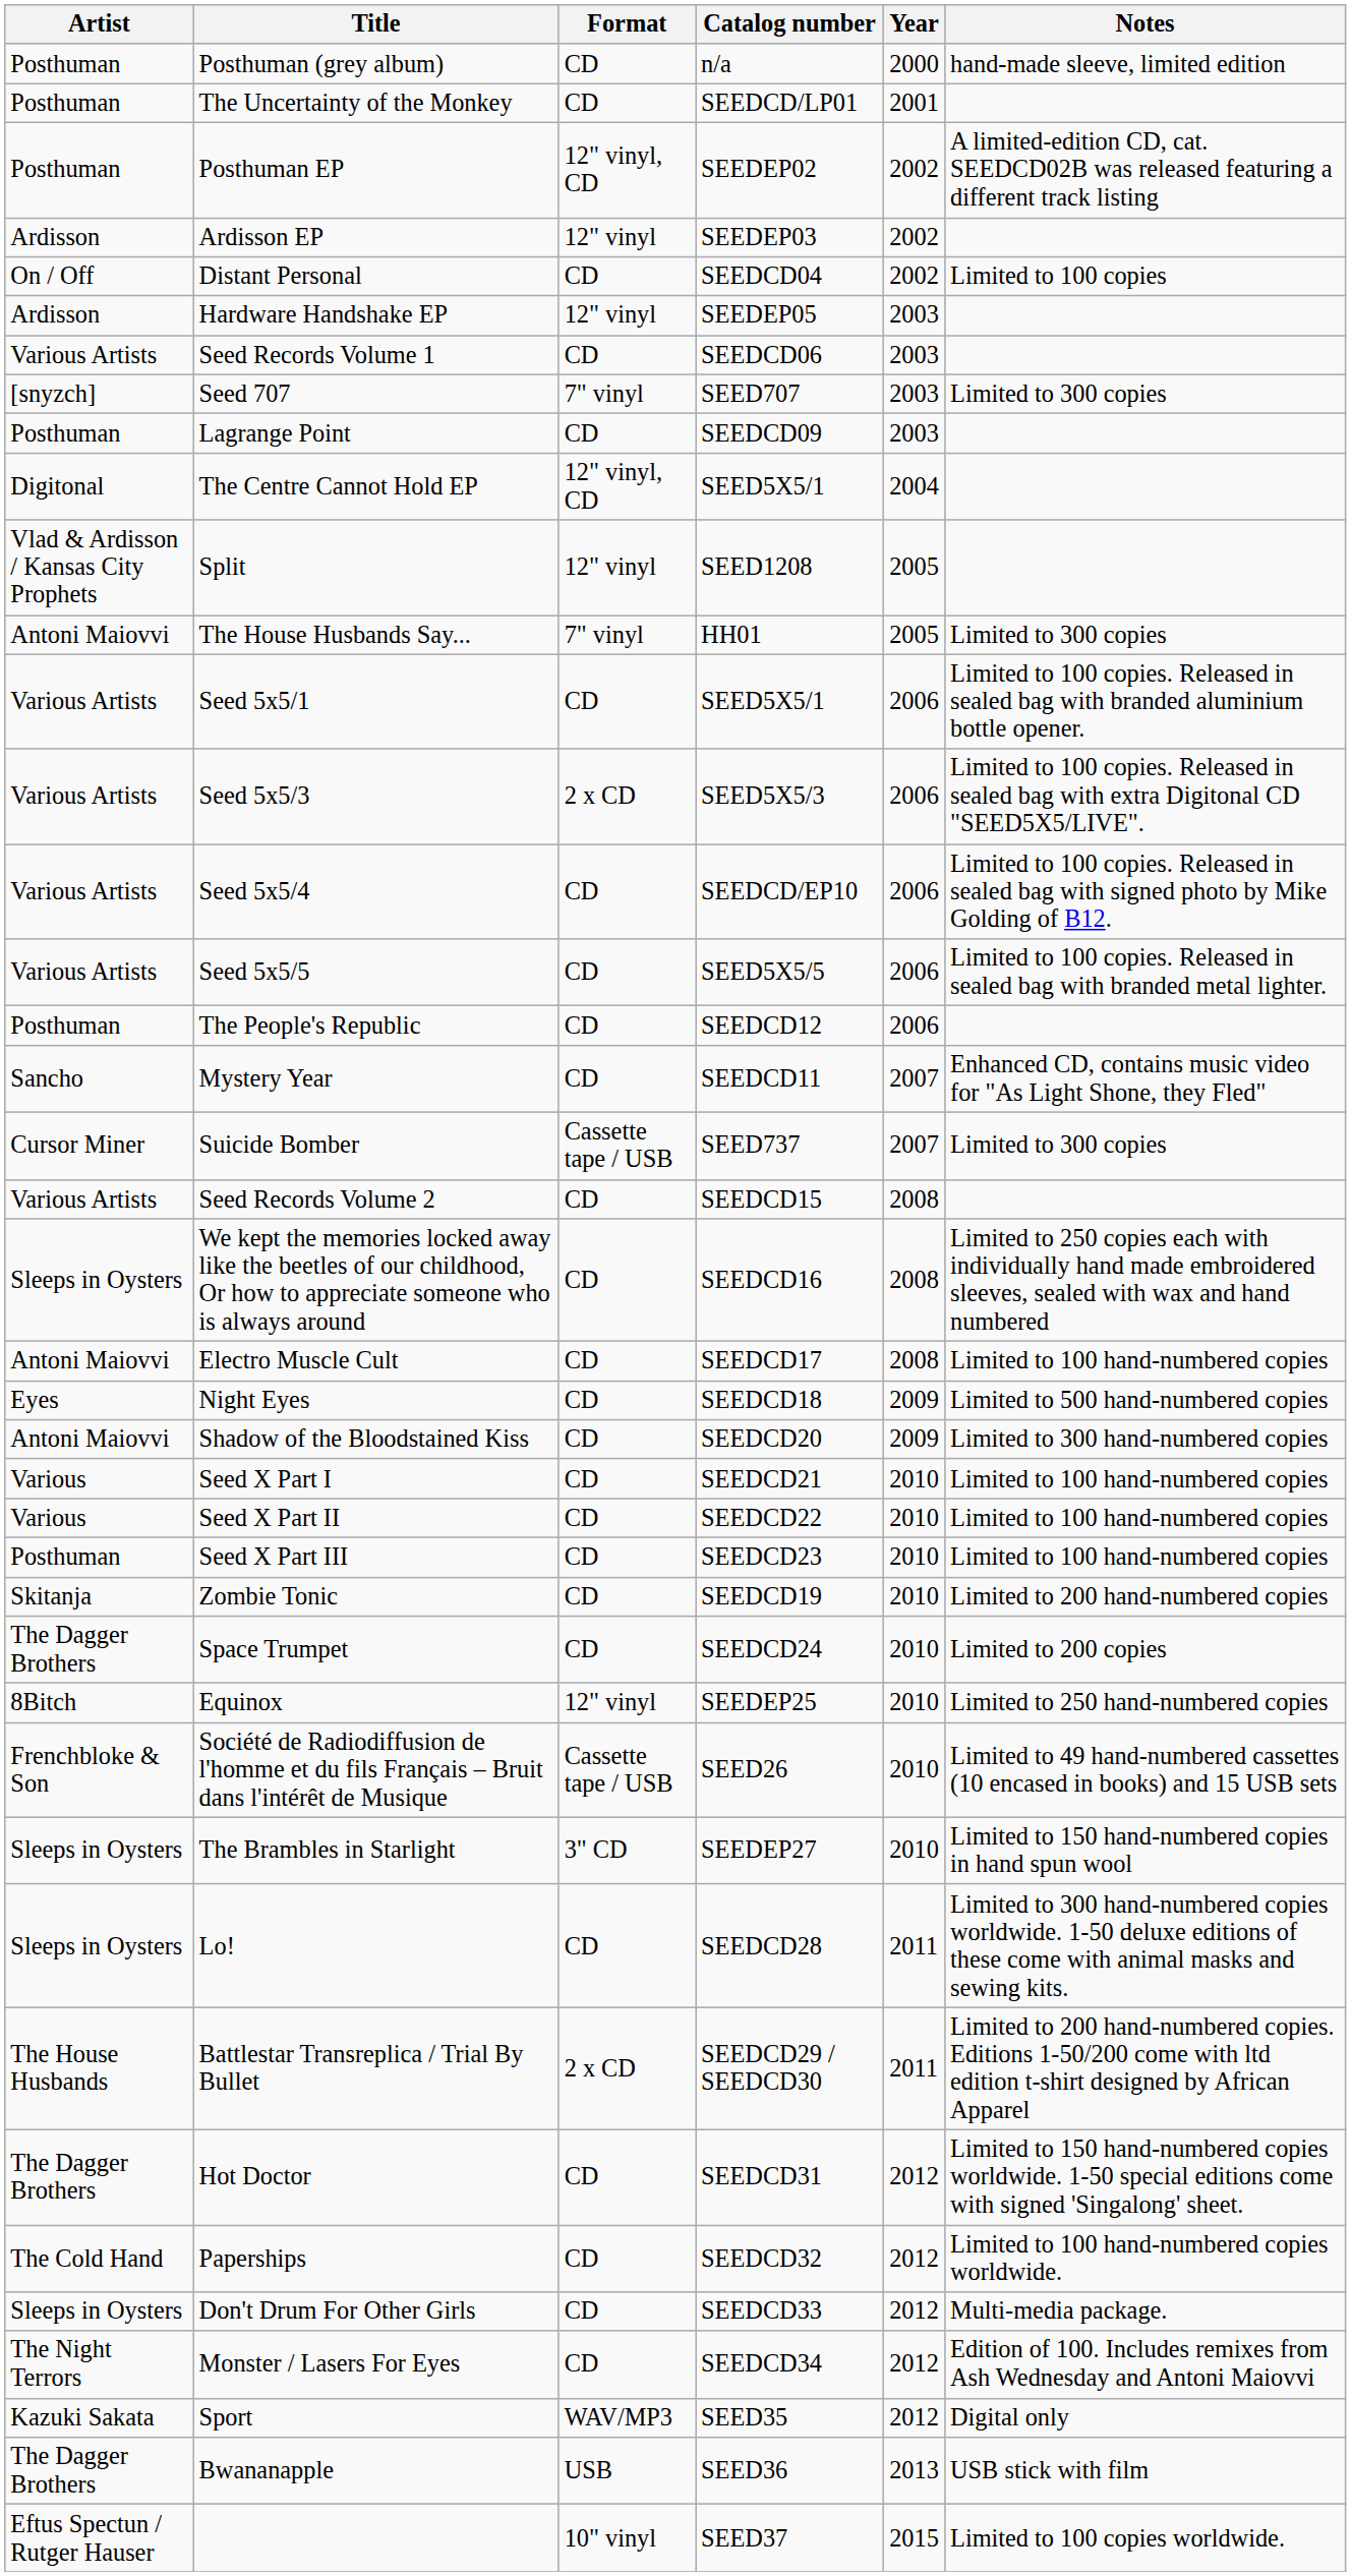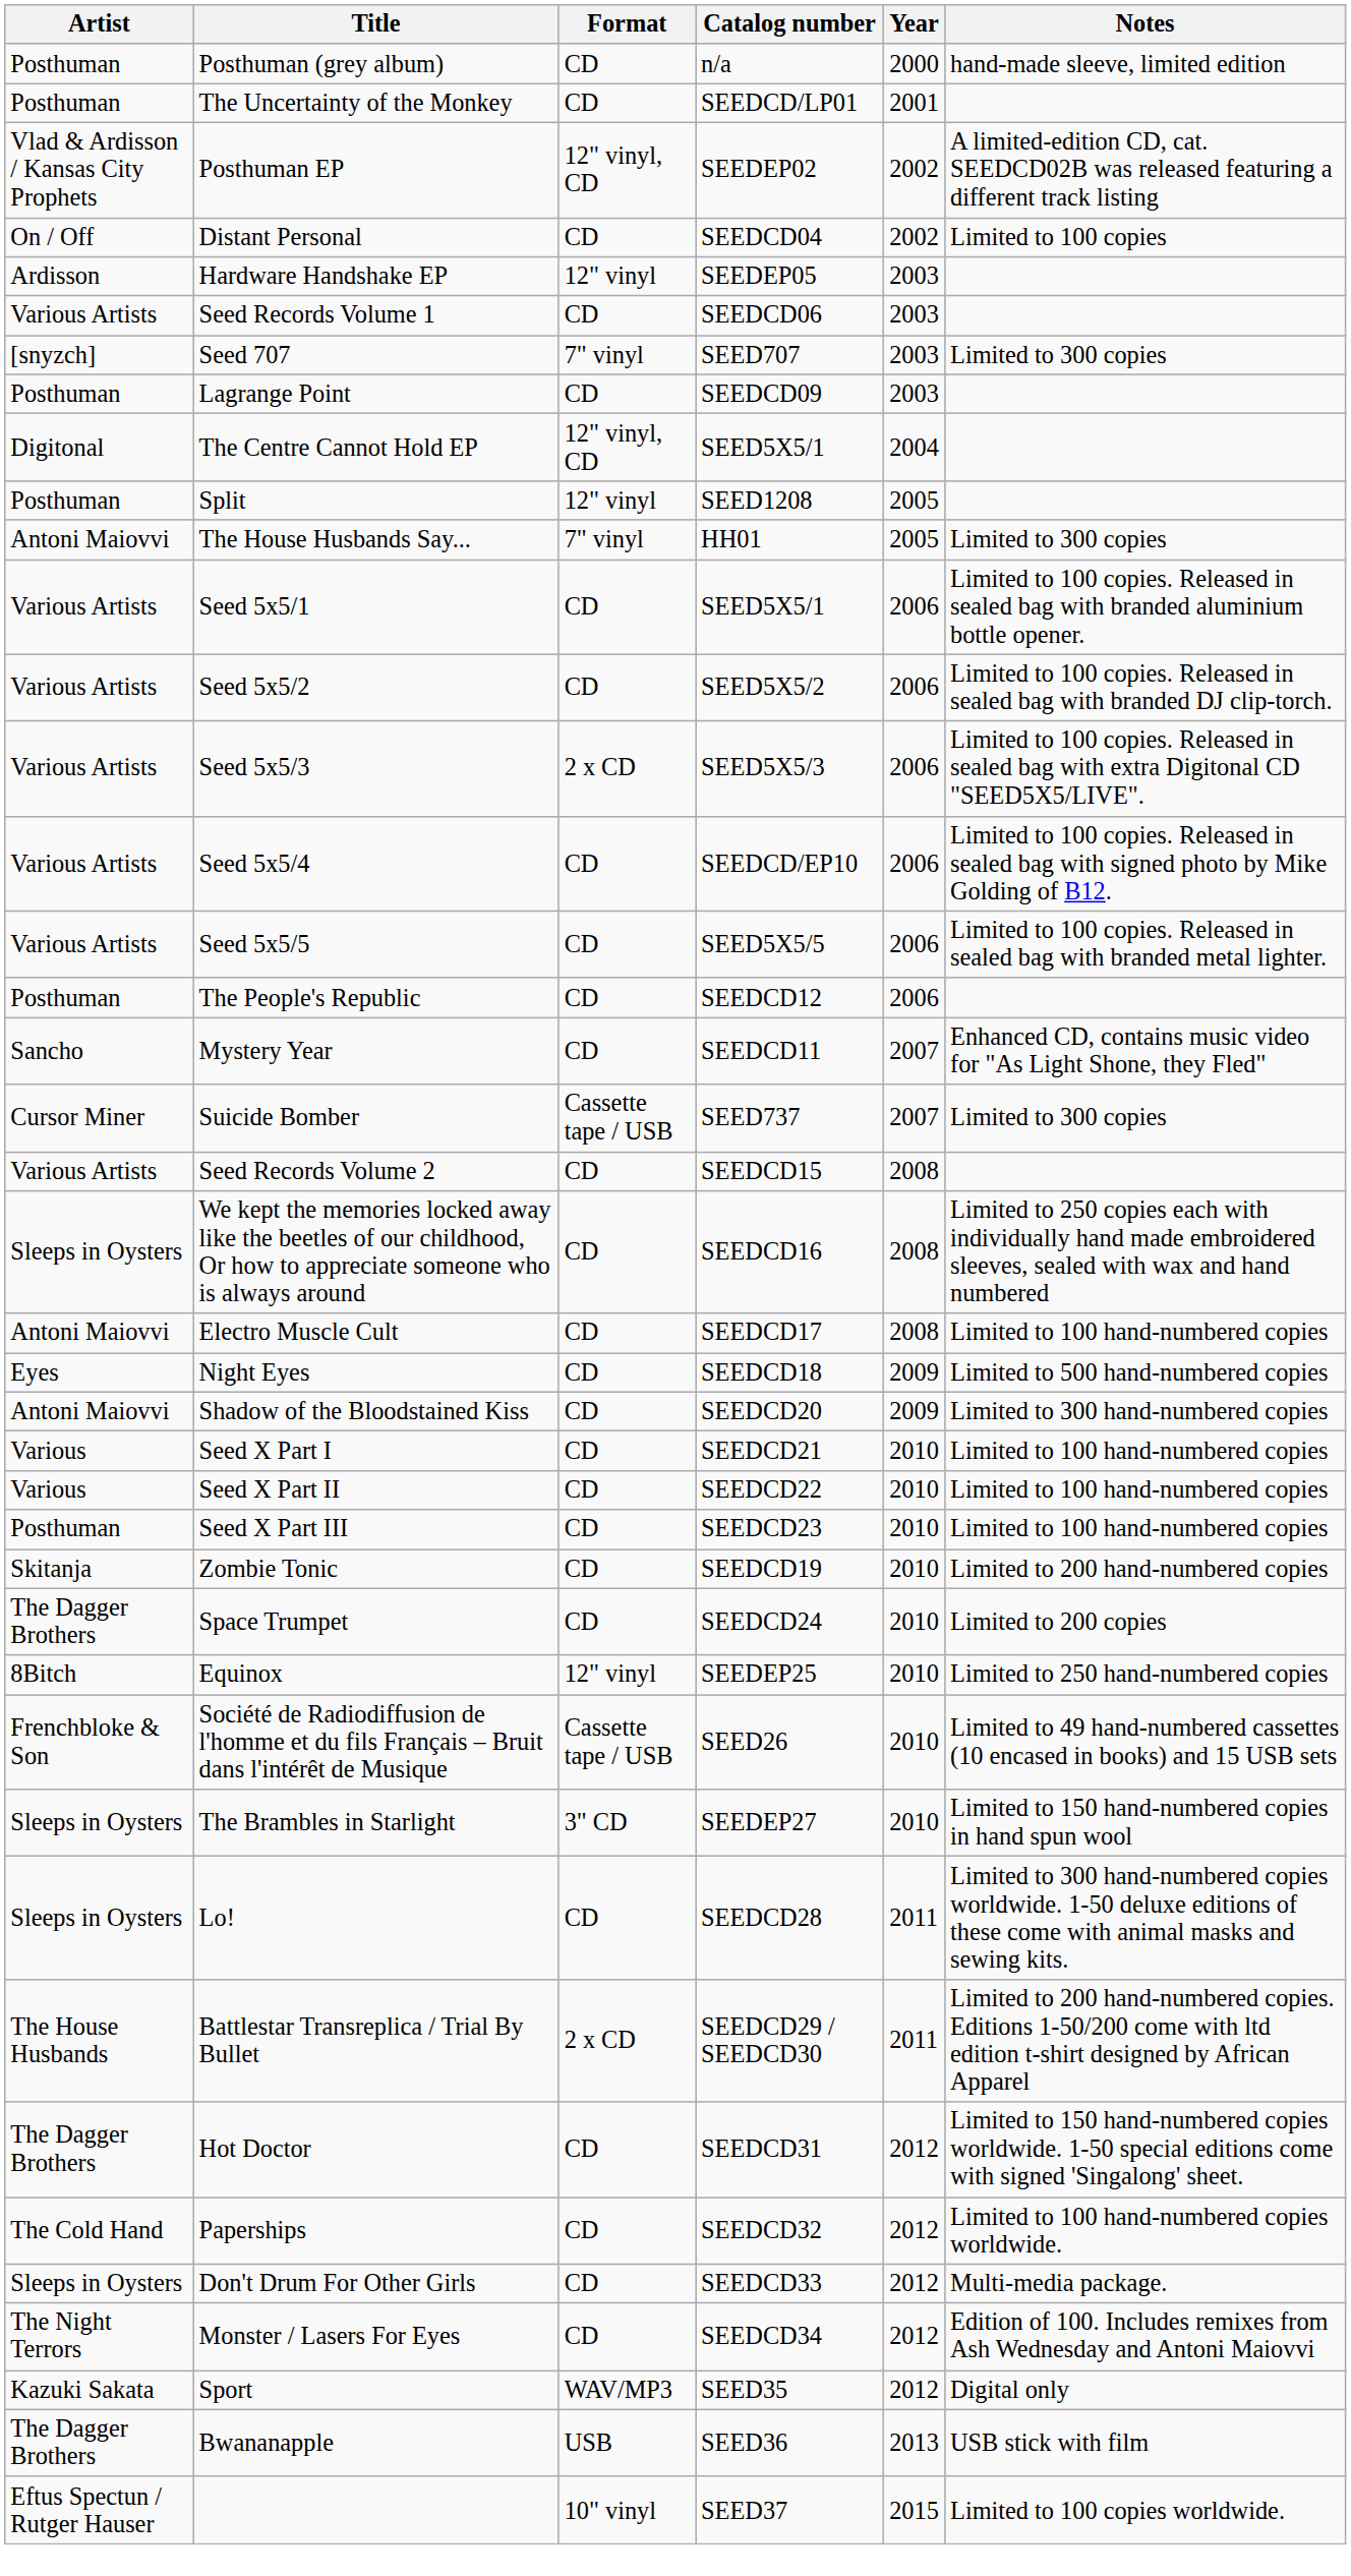Posthuman EP | Artist: Posthuman -> Vlad & Ardisson / Kansas City Prophets
- row: Ardisson | Ardisson EP | 12" vinyl | SEEDEP03 | 2002
Split | Artist: Vlad & Ardisson / Kansas City Prophets -> Posthuman
+ row: Various Artists | Seed 5x5/2 | CD | SEED5X5/2 | 2006 | Limited to 100 copies. Released in sealed bag with branded DJ clip-torch.
